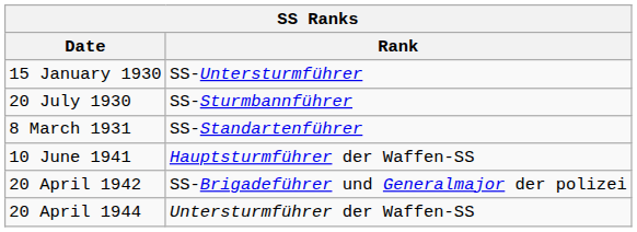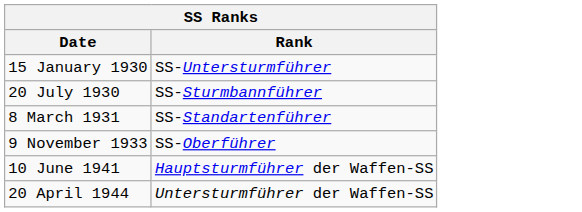+ row: 9 November 1933 | SS-Oberführer
- row: 20 April 1942 | SS-Brigadeführer und Generalmajor der polizei
